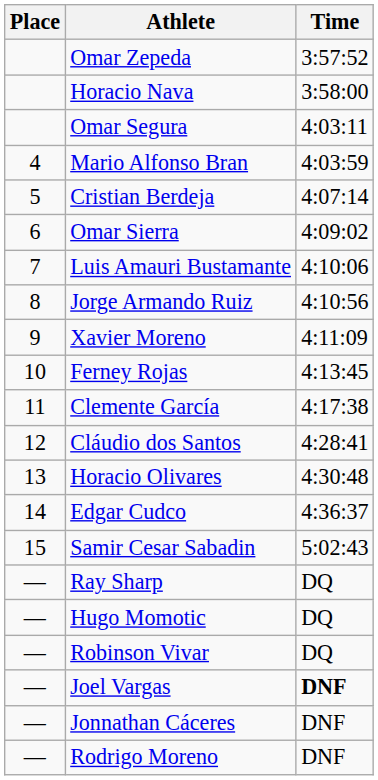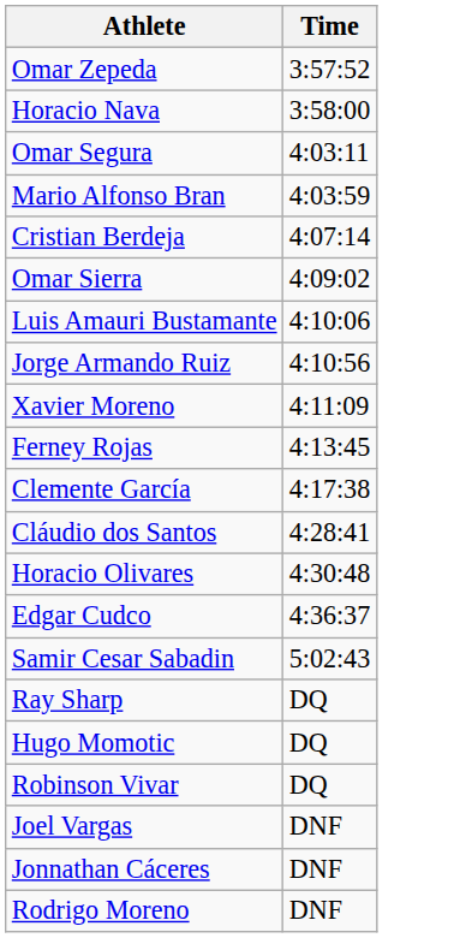- column: Place | 4 | 5 | 6 | 7 | 8 | 9 | 10 | 11 | 12 | 13 | 14 | 15 | — | — | — | — | — | —
Joel Vargas | Time: bold -> normal
